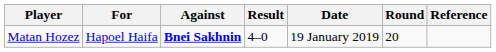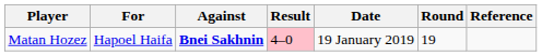Matan Hozez | Result: no background -> pink background
Matan Hozez | Round: 20 -> 19
